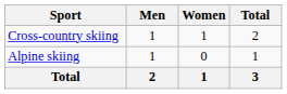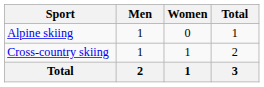rows swapped: Alpine skiing <-> Cross-country skiing
